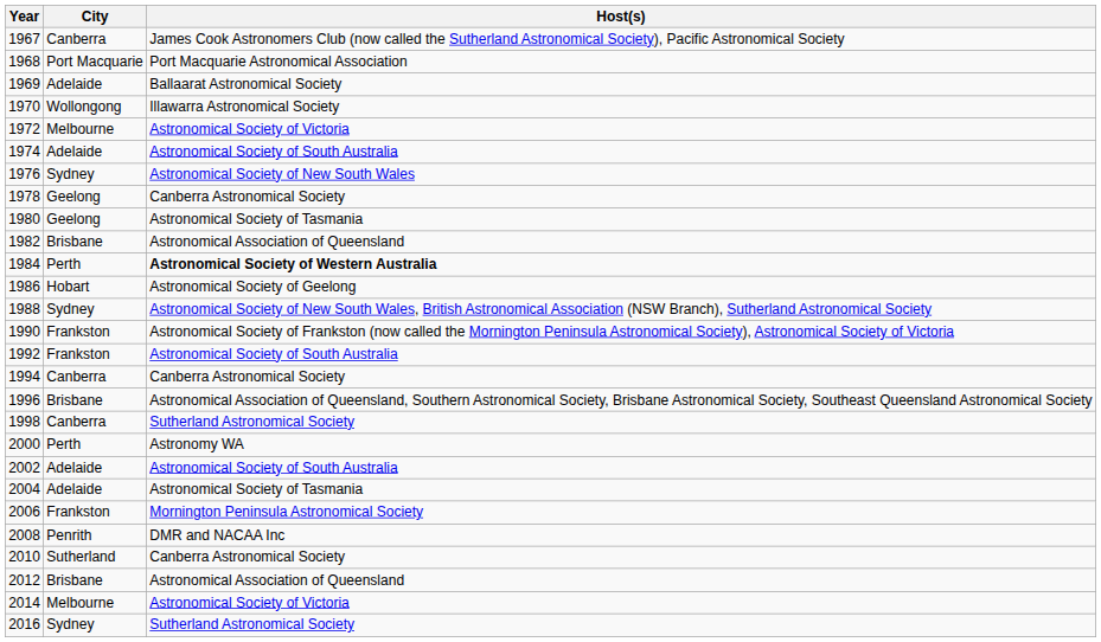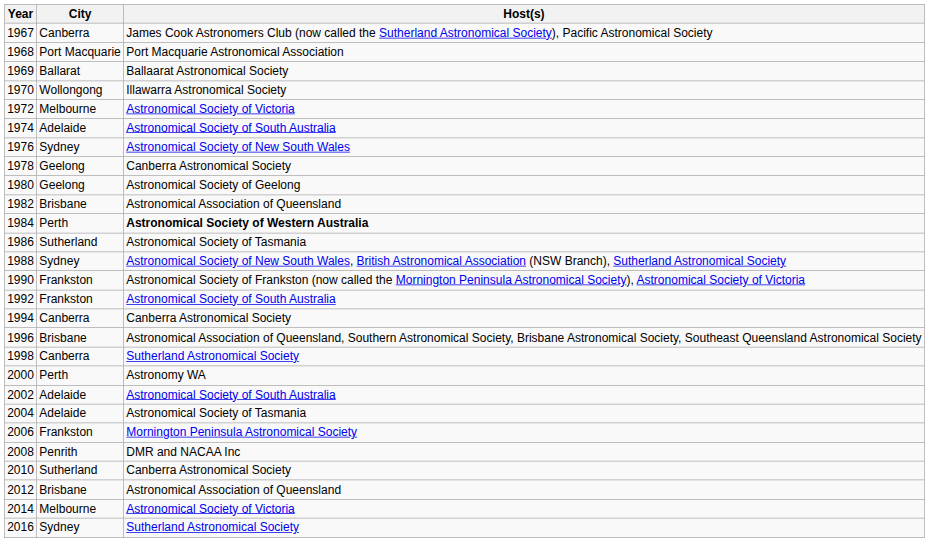1969 | City: Adelaide -> Ballarat
1980 | Host(s): Astronomical Society of Tasmania -> Astronomical Society of Geelong
1986 | City: Hobart -> Sutherland
1986 | Host(s): Astronomical Society of Geelong -> Astronomical Society of Tasmania
